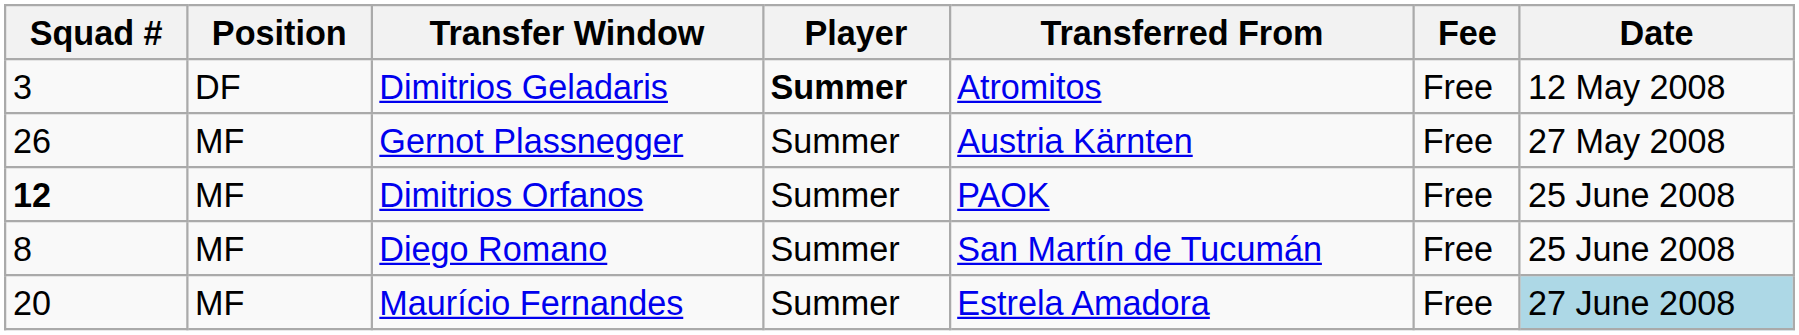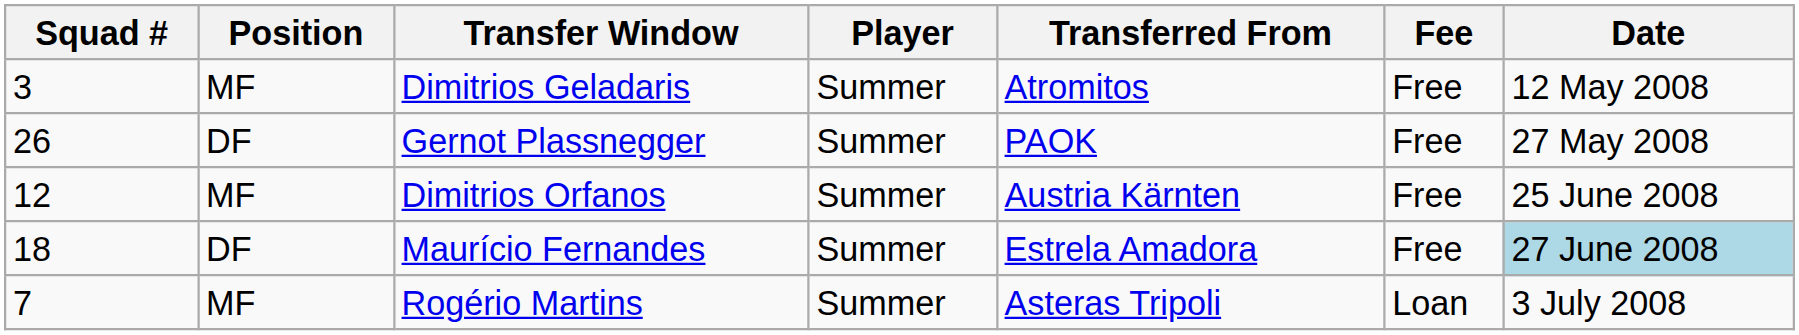Dimitrios Geladaris | Position: DF -> MF
Dimitrios Geladaris | Player: bold -> normal
Gernot Plassnegger | Position: MF -> DF
Gernot Plassnegger | Transferred From: Austria Kärnten -> PAOK
Dimitrios Orfanos | Squad #: bold -> normal
Dimitrios Orfanos | Transferred From: PAOK -> Austria Kärnten
- row: 8 | MF | Diego Romano | Summer | San Martín de Tucumán | Free | 25 June 2008
Maurício Fernandes | Squad #: 20 -> 18
Maurício Fernandes | Position: MF -> DF
+ row: 7 | MF | Rogério Martins | Summer | Asteras Tripoli | Loan | 3 July 2008
